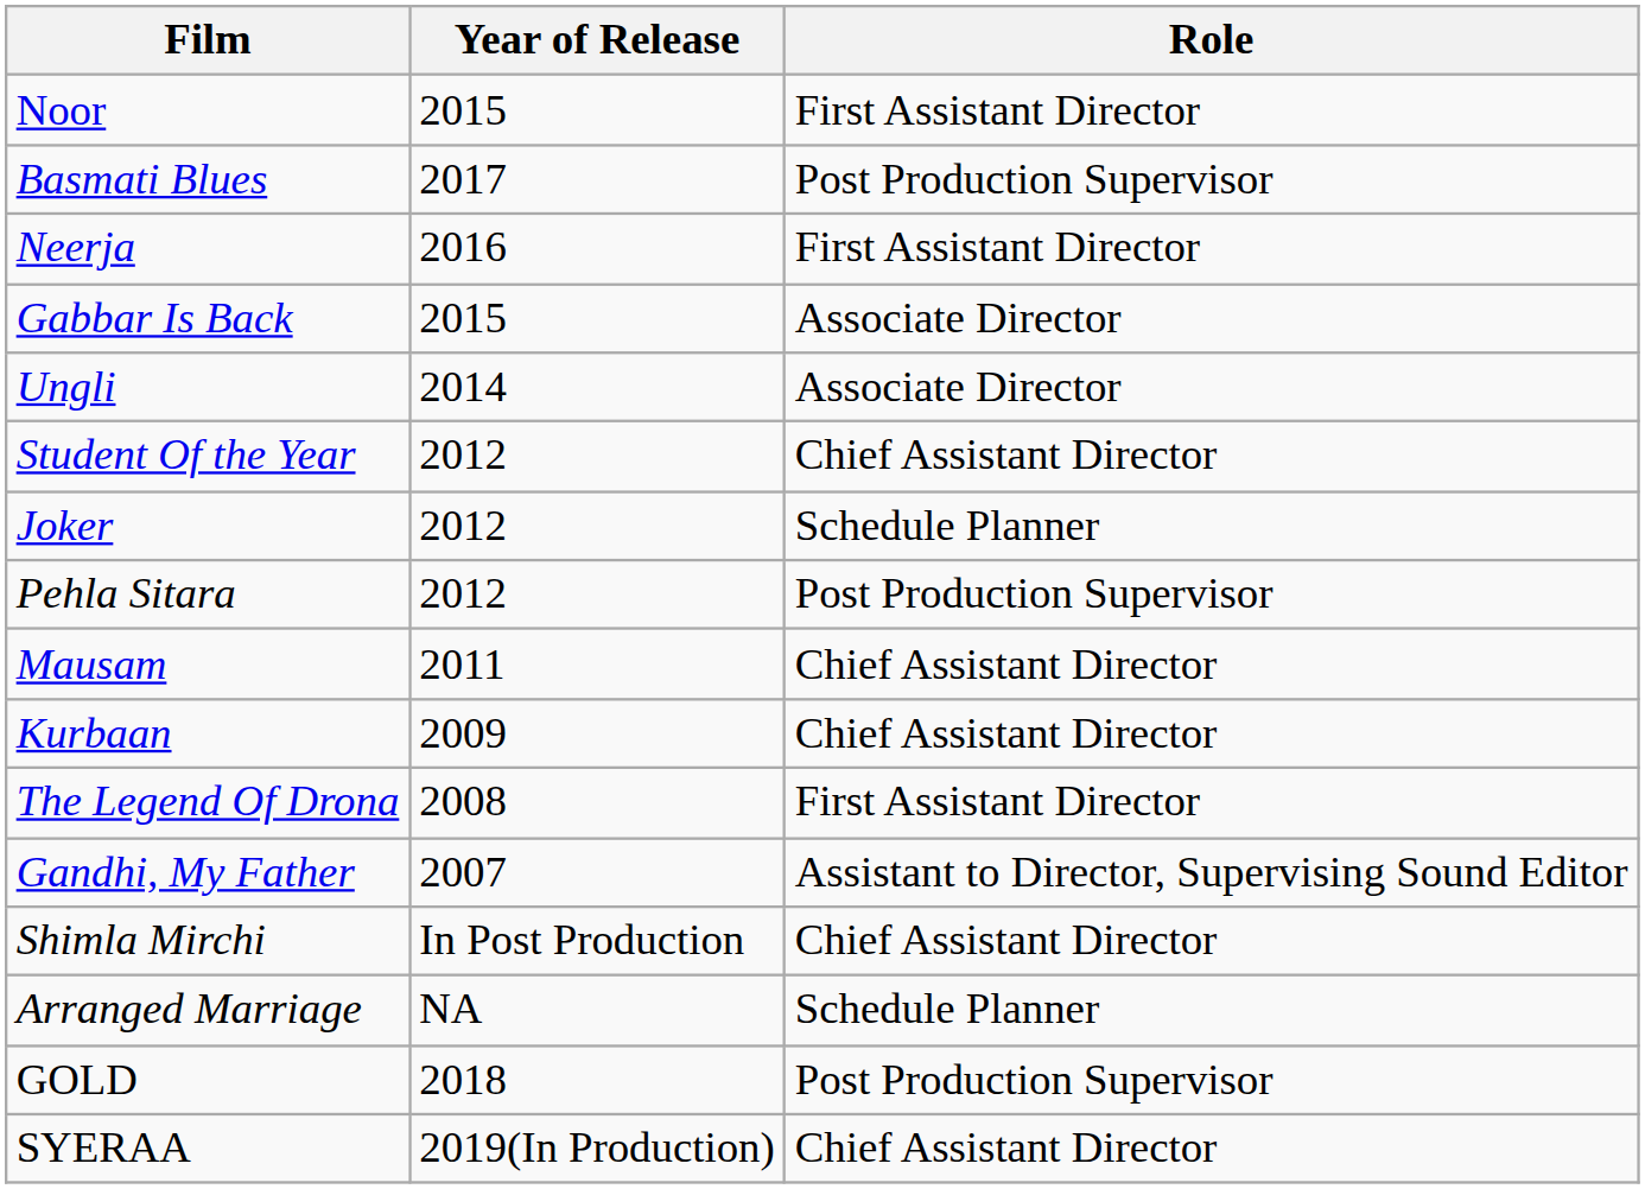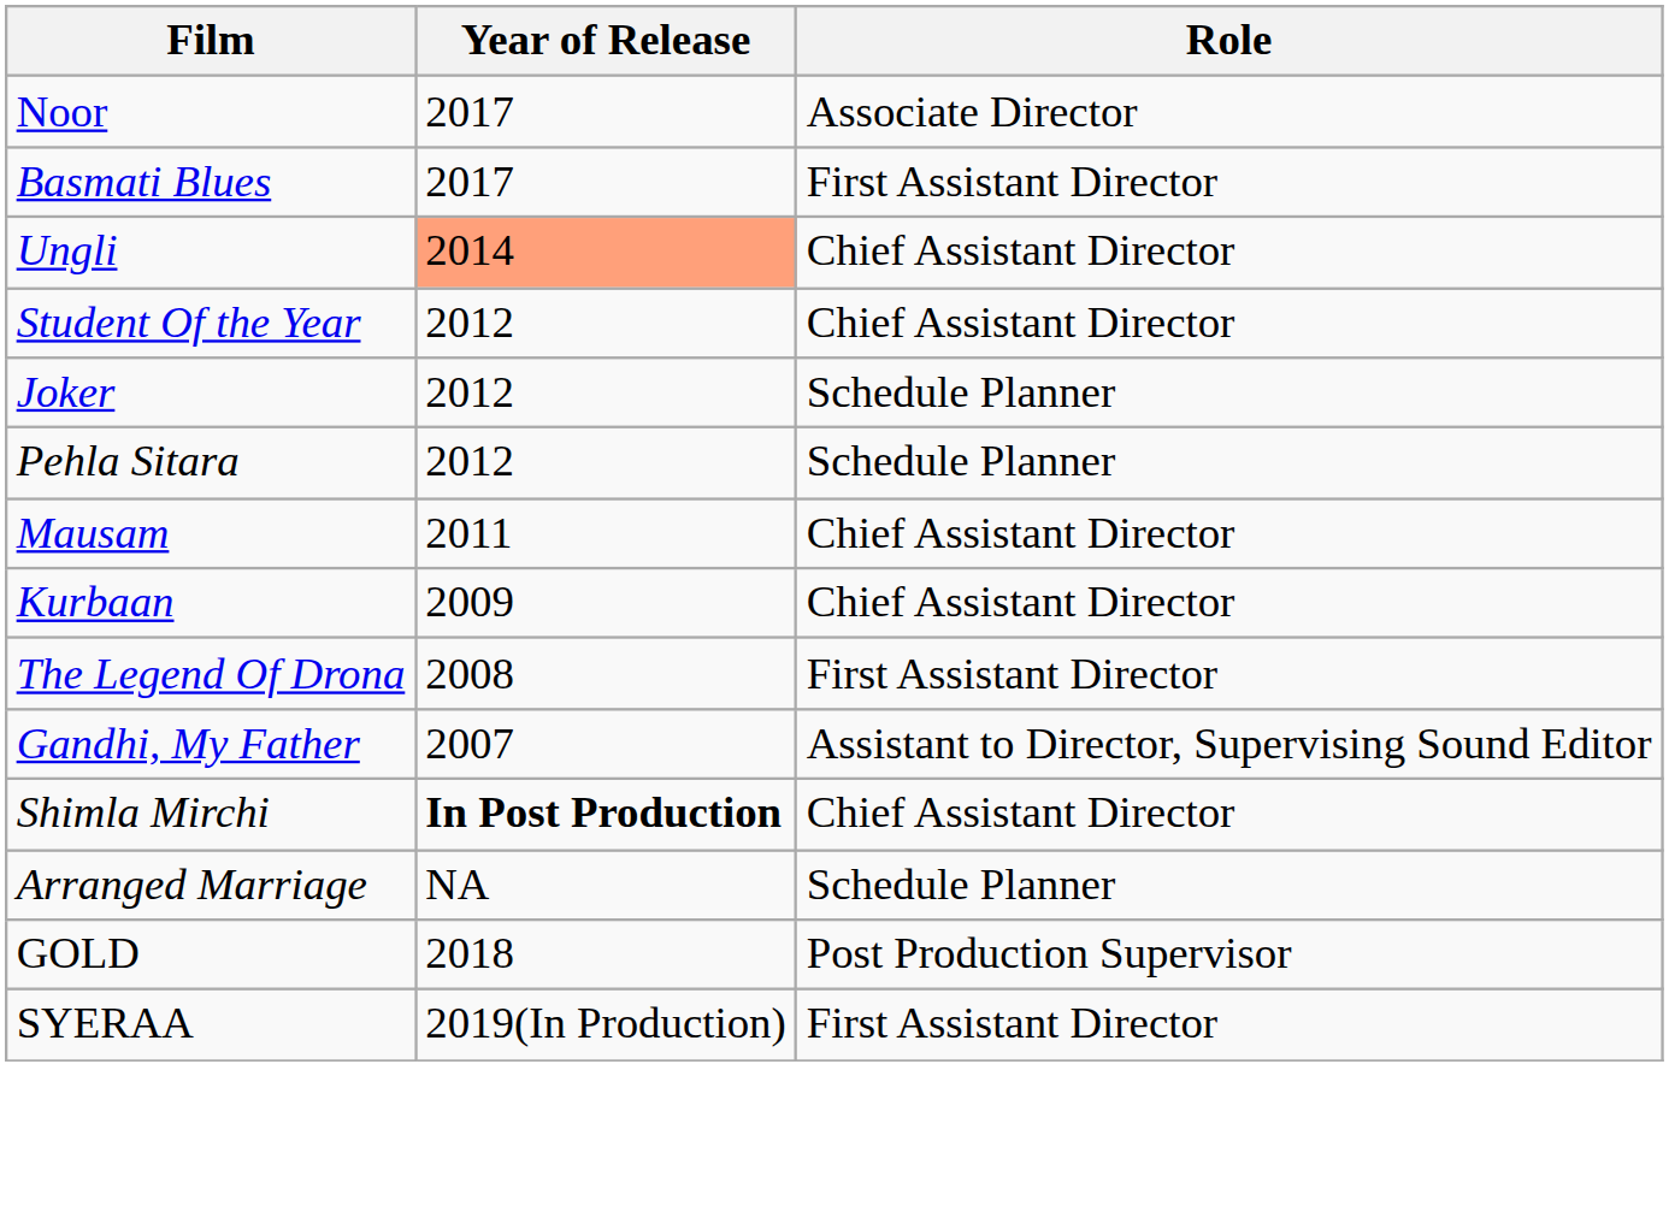Noor | Year of Release: 2015 -> 2017
Noor | Role: First Assistant Director -> Associate Director
Basmati Blues | Role: Post Production Supervisor -> First Assistant Director
- row: Neerja | 2016 | First Assistant Director
- row: Gabbar Is Back | 2015 | Associate Director
Ungli | Year of Release: no background -> lightsalmon background
Ungli | Role: Associate Director -> Chief Assistant Director
Pehla Sitara | Role: Post Production Supervisor -> Schedule Planner
Shimla Mirchi | Year of Release: normal -> bold
SYERAA | Role: Chief Assistant Director -> First Assistant Director
